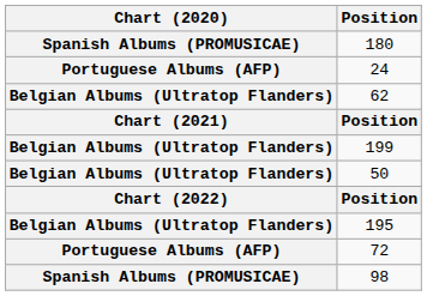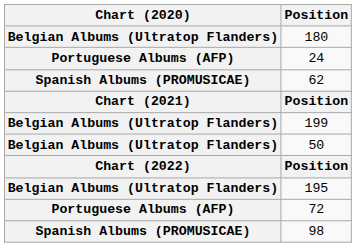180 | Chart (2020): Spanish Albums (PROMUSICAE) -> Belgian Albums (Ultratop Flanders)
62 | Chart (2020): Belgian Albums (Ultratop Flanders) -> Spanish Albums (PROMUSICAE)
